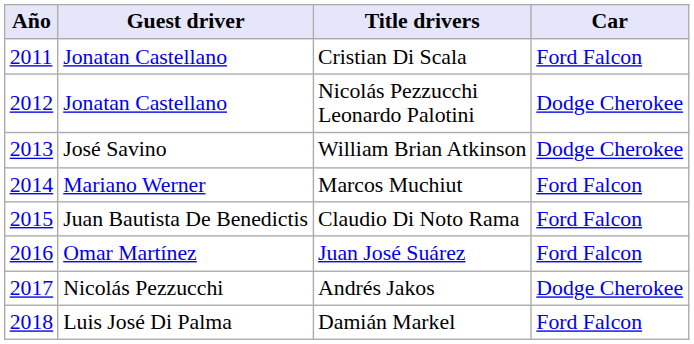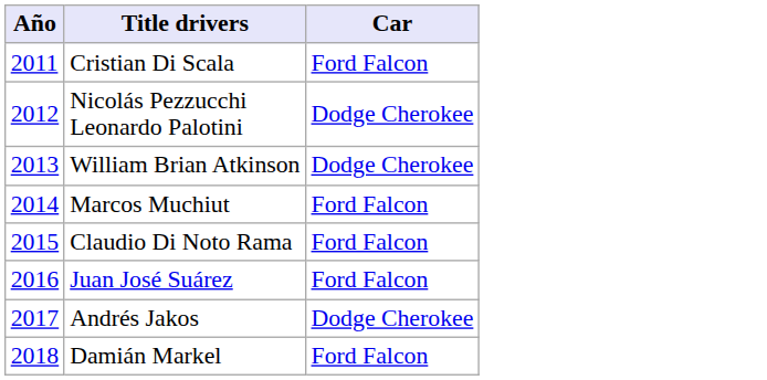- column: Guest driver | Jonatan Castellano | Jonatan Castellano | José Savino | Mariano Werner | Juan Bautista De Benedictis | Omar Martínez | Nicolás Pezzucchi | Luis José Di Palma
